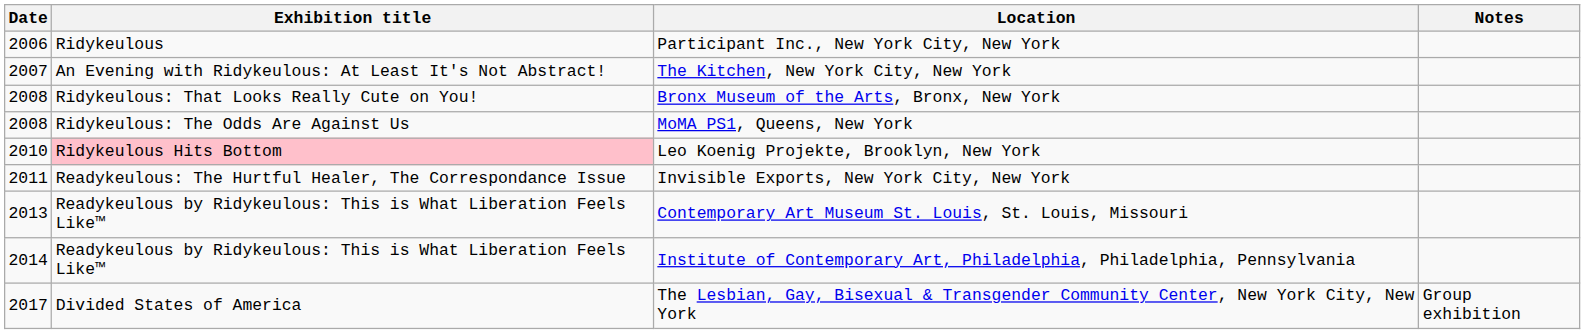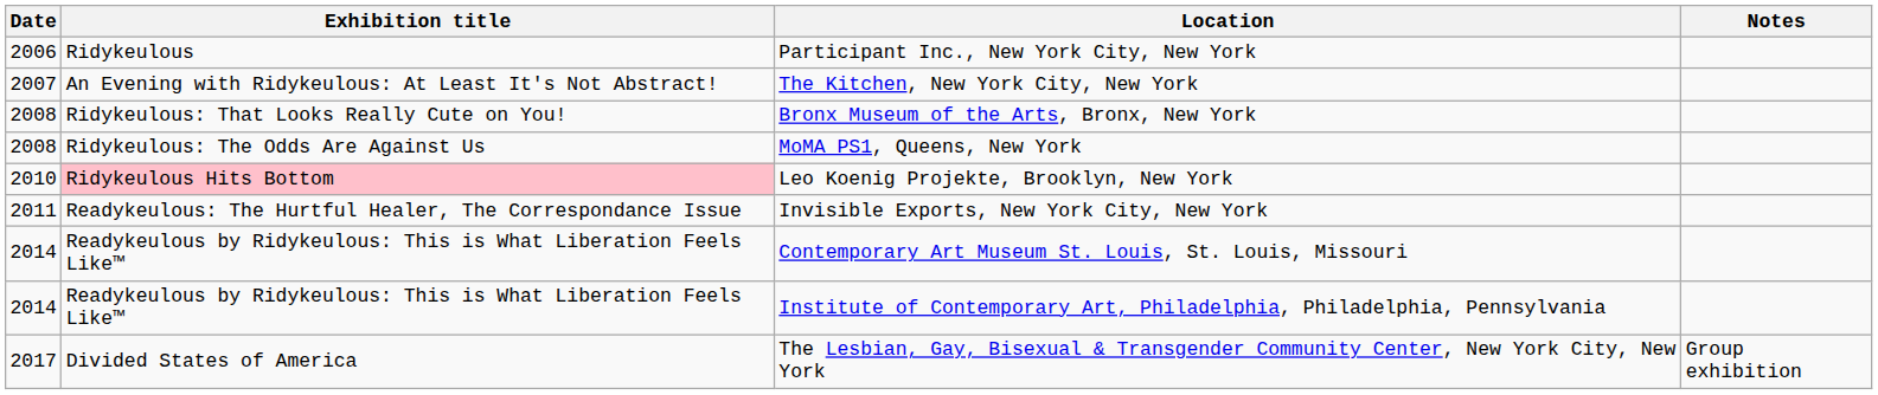Contemporary Art Museum St. Louis, St. Louis, Missouri | Date: 2013 -> 2014
